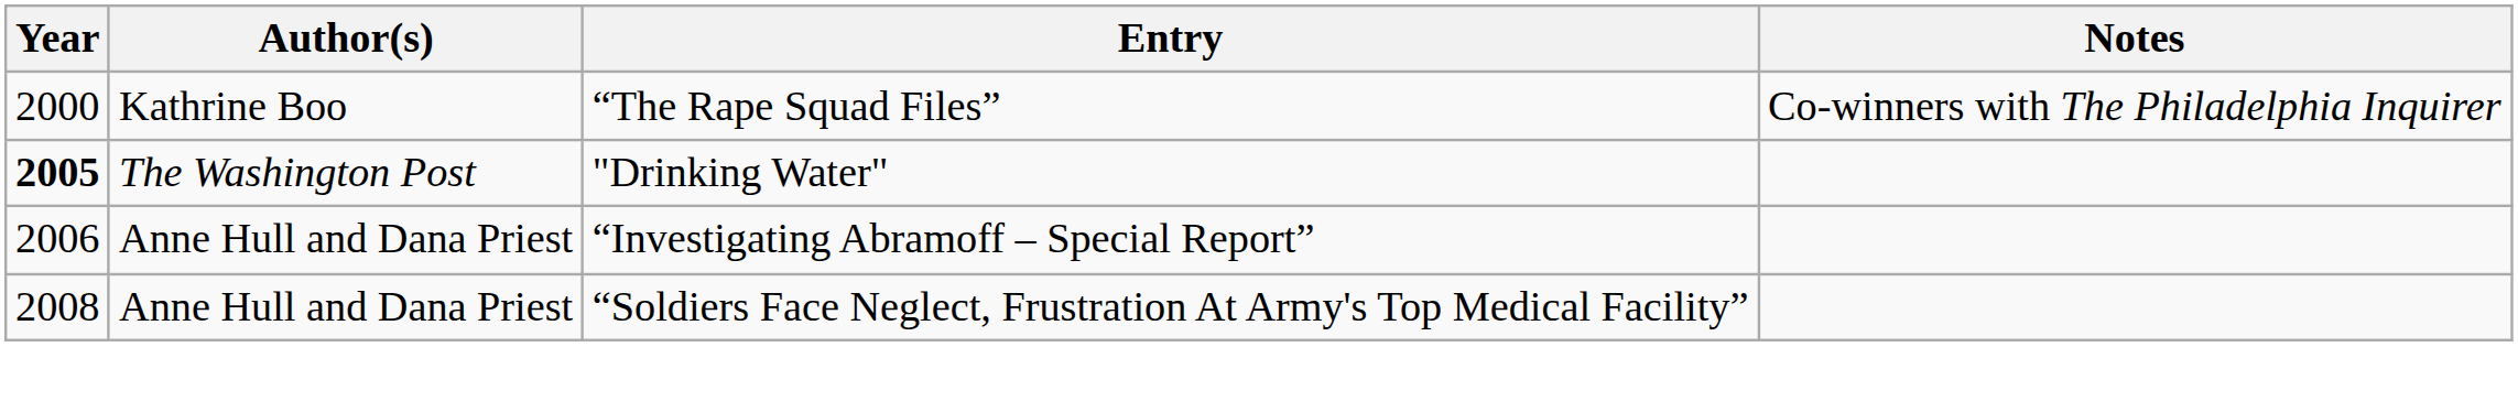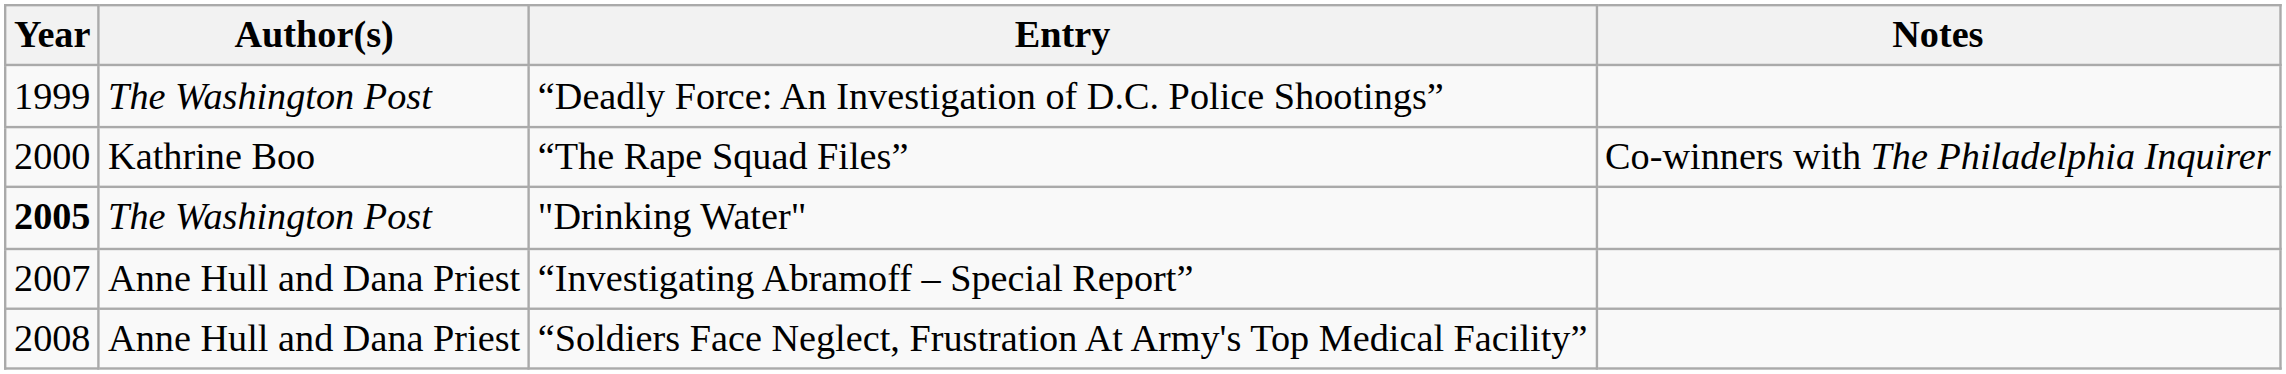+ row: 1999 | The Washington Post | “Deadly Force: An Investigation of D.C. Police Shootings”
“Investigating Abramoff – Special Report” | Year: 2006 -> 2007
